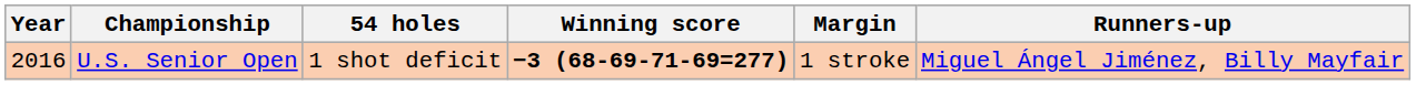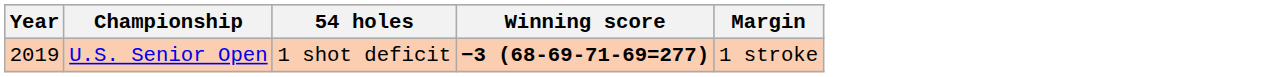- column: Runners-up | Miguel Ángel Jiménez, Billy Mayfair
U.S. Senior Open | Year: 2016 -> 2019
